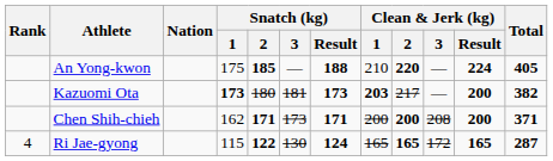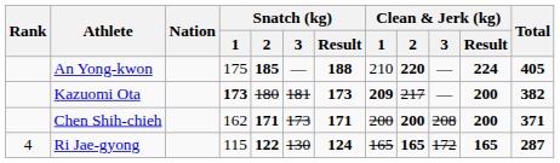Kazuomi Ota | Clean & Jerk (kg) / 1: 203 -> 209
